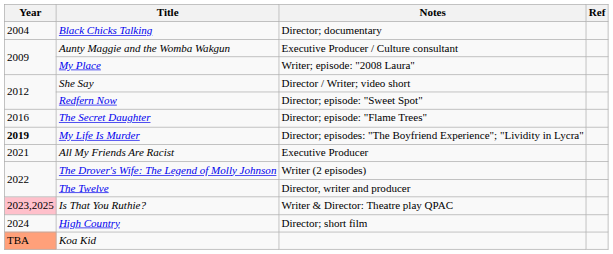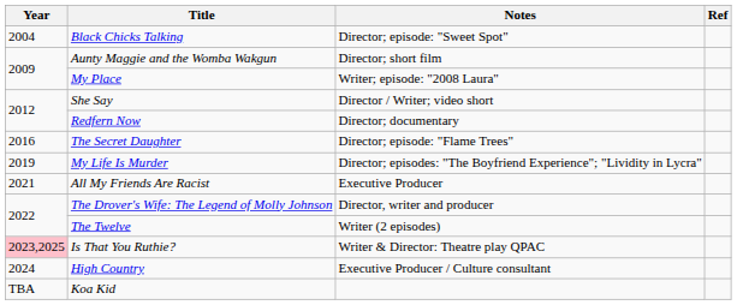Black Chicks Talking | Notes: Director; documentary -> Director; episode: "Sweet Spot"
Aunty Maggie and the Womba Wakgun | Notes: Executive Producer / Culture consultant -> Director; short film
Redfern Now | Notes: Director; episode: "Sweet Spot" -> Director; documentary
My Life Is Murder | Year: bold -> normal
The Drover's Wife: The Legend of Molly Johnson | Notes: Writer (2 episodes) -> Director, writer and producer
The Twelve | Notes: Director, writer and producer -> Writer (2 episodes)
High Country | Notes: Director; short film -> Executive Producer / Culture consultant
Koa Kid | Year: lightsalmon background -> no background
